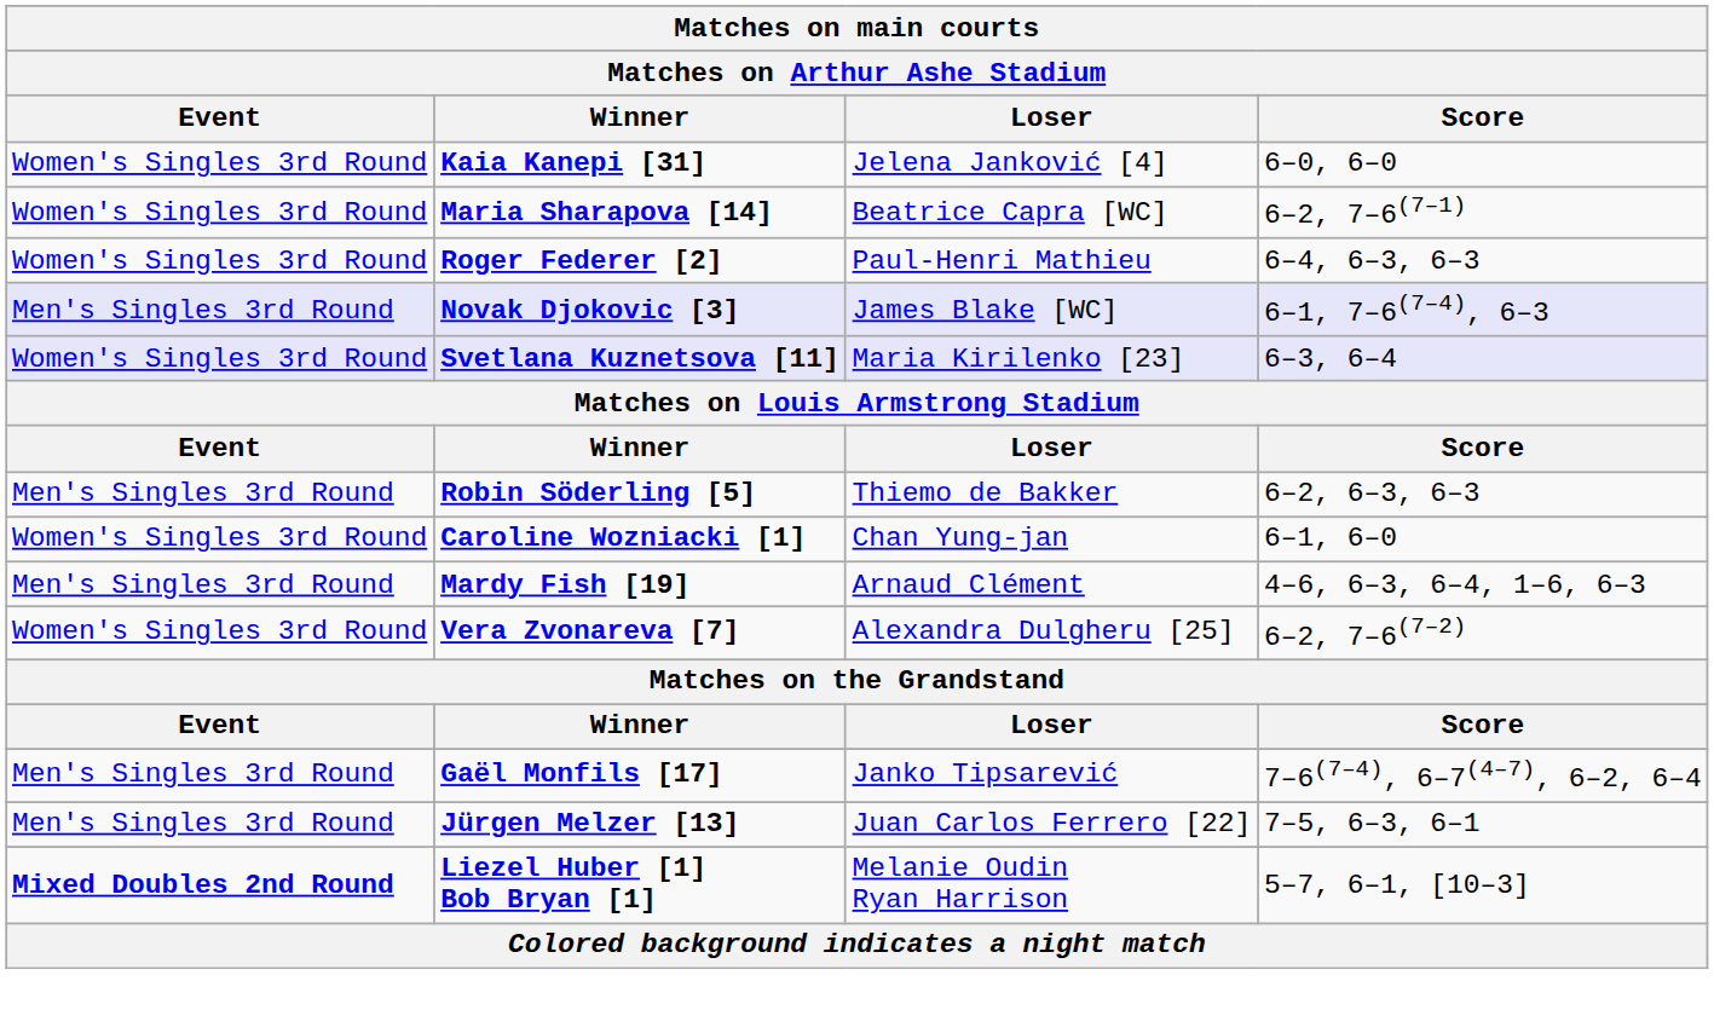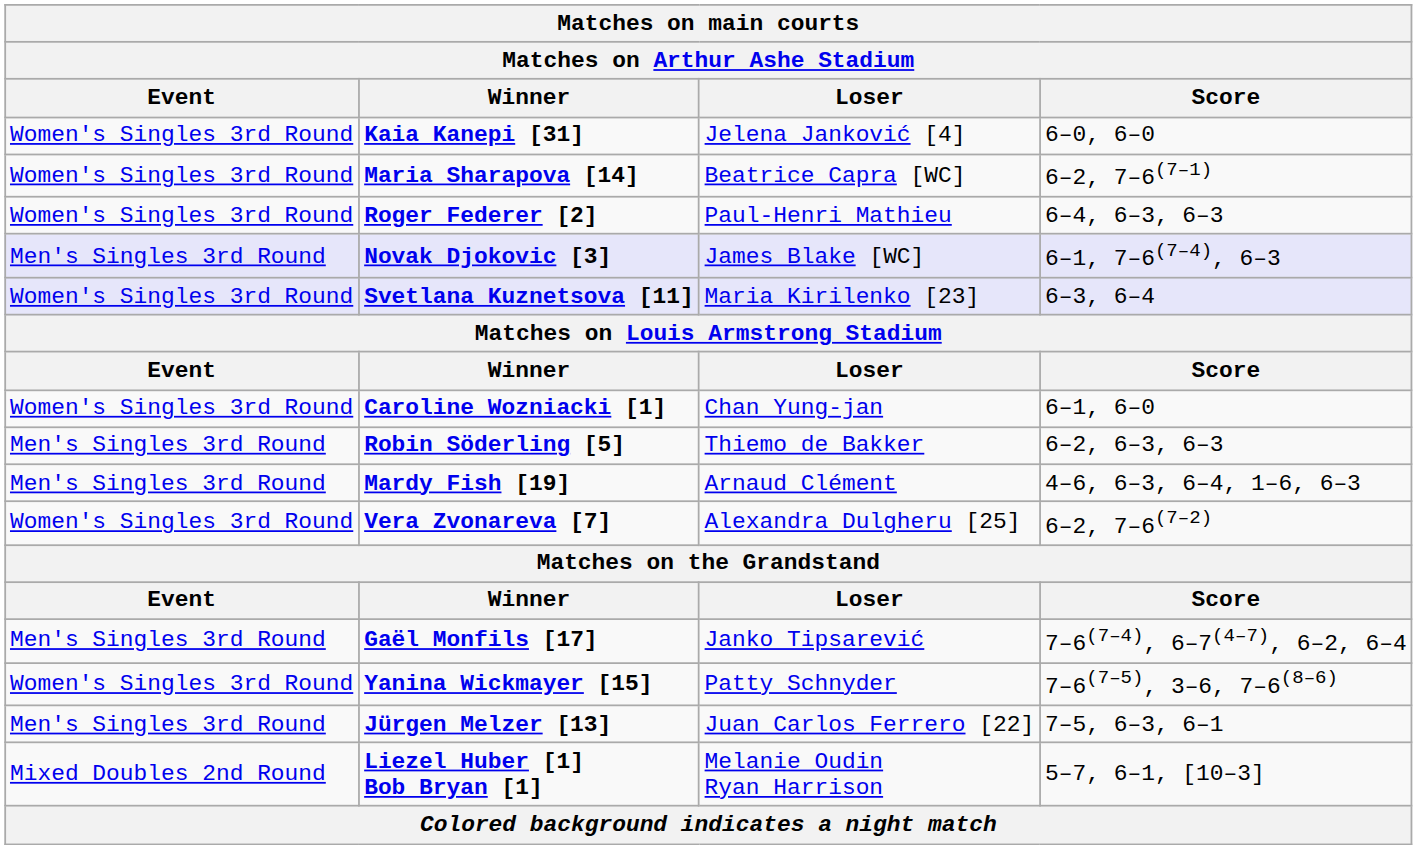rows swapped: Robin Söderling [5] <-> Caroline Wozniacki [1]
+ row: Women's Singles 3rd Round | Yanina Wickmayer [15] | Patty Schnyder | 7–6(7–5), 3–6, 7–6(8–6)
Liezel Huber [1] Bob Bryan [1] | Event: bold -> normal
